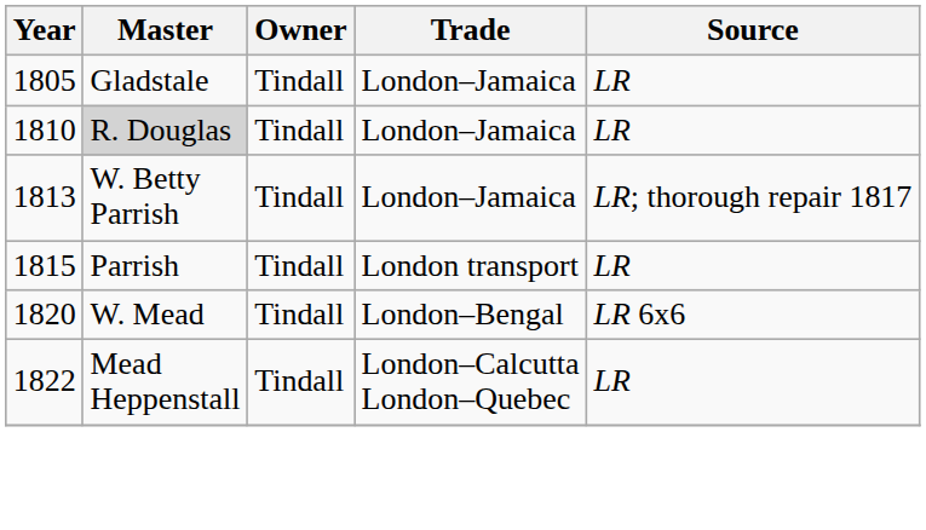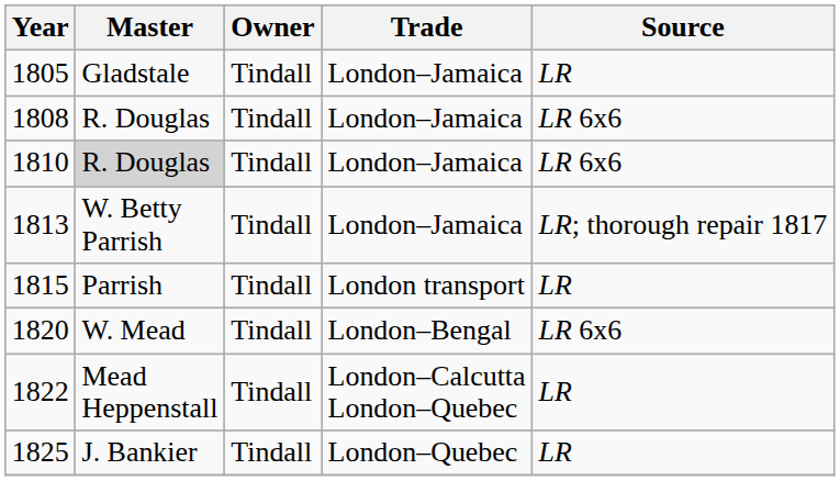+ row: 1808 | R. Douglas | Tindall | London–Jamaica | LR 6x6
1810 | Source: LR -> LR 6x6
+ row: 1825 | J. Bankier | Tindall | London–Quebec | LR
